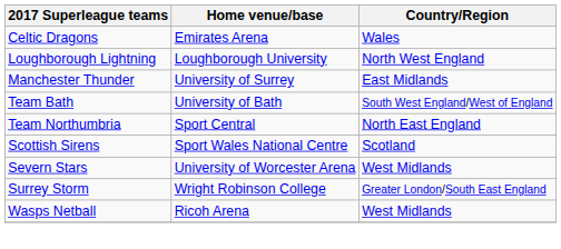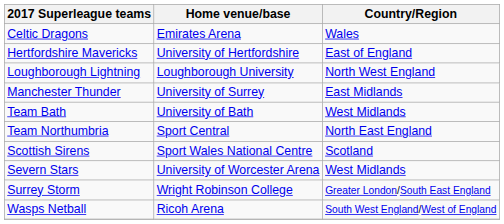+ row: Hertfordshire Mavericks | University of Hertfordshire | East of England
Team Bath | Country/Region: South West England/West of England -> West Midlands
Wasps Netball | Country/Region: West Midlands -> South West England/West of England
